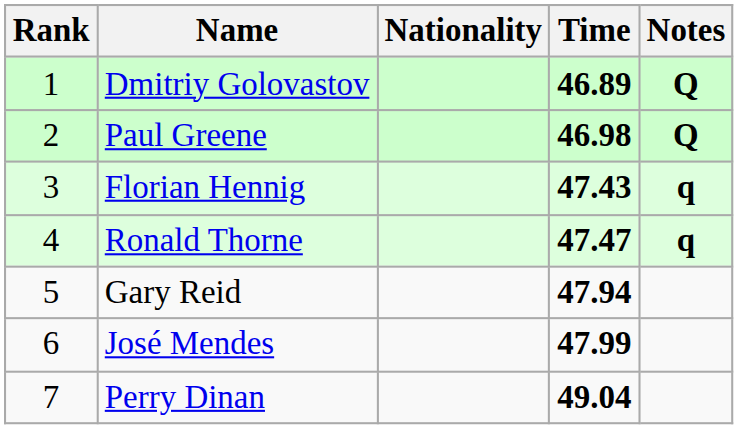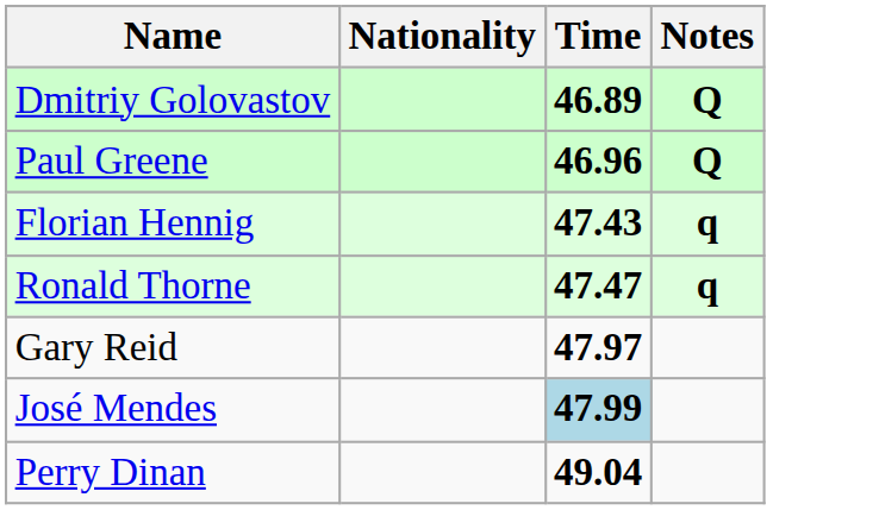- column: Rank | 1 | 2 | 3 | 4 | 5 | 6 | 7
Paul Greene | Time: 46.98 -> 46.96
Gary Reid | Time: 47.94 -> 47.97
José Mendes | Time: no background -> lightblue background
